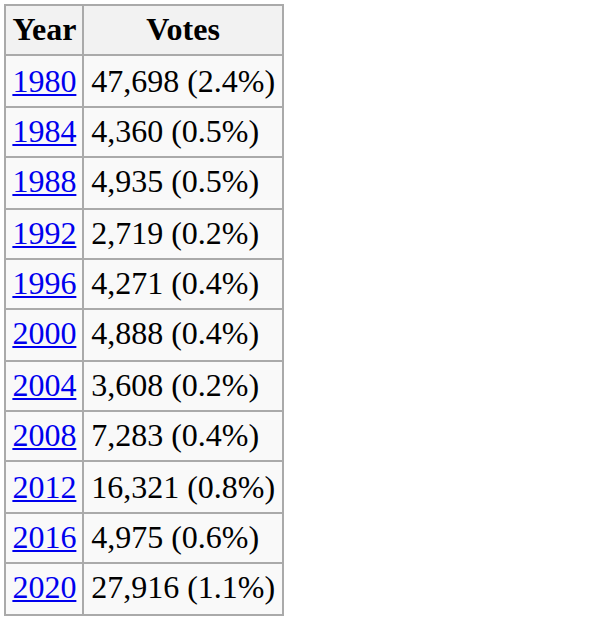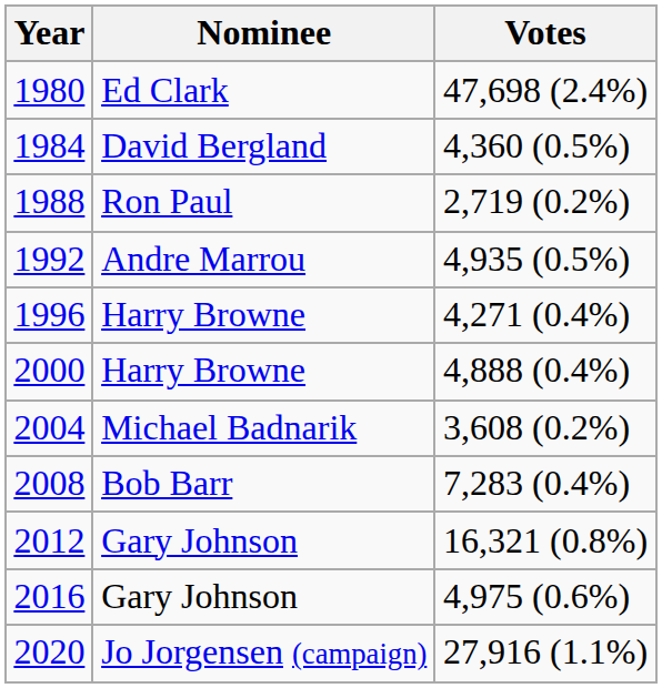+ column: Nominee | Ed Clark | David Bergland | Ron Paul | Andre Marrou | Harry Browne | Harry Browne | Michael Badnarik | Bob Barr | Gary Johnson | Gary Johnson | Jo Jorgensen (campaign)
1988 | Votes: 4,935 (0.5%) -> 2,719 (0.2%)
1992 | Votes: 2,719 (0.2%) -> 4,935 (0.5%)
